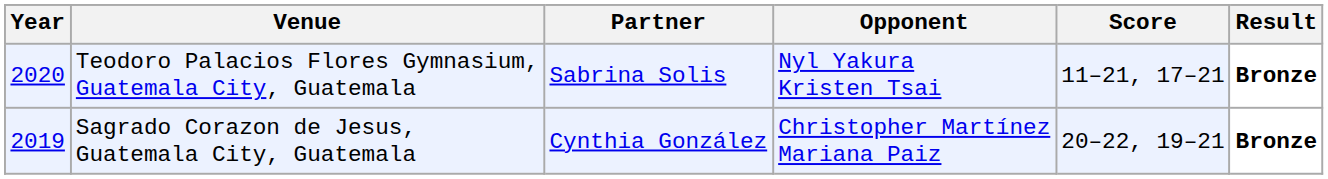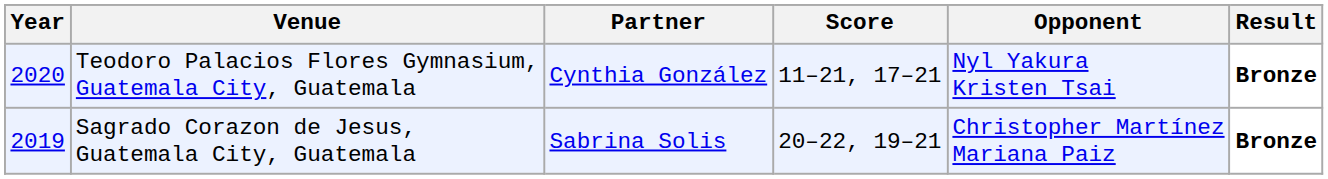columns swapped: Opponent <-> Score
Teodoro Palacios Flores Gymnasium, Guatemala City, Guatemala | Partner: Sabrina Solis -> Cynthia González
Sagrado Corazon de Jesus, Guatemala City, Guatemala | Partner: Cynthia González -> Sabrina Solis
